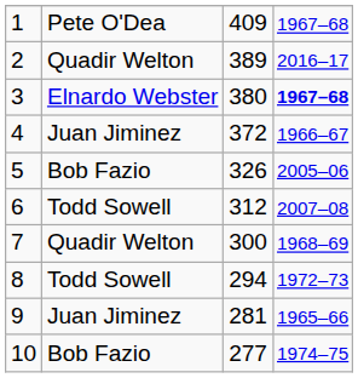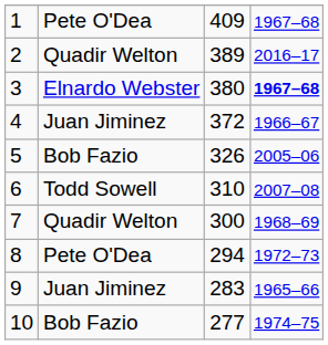6 | column 3: 312 -> 310
8 | column 2: Todd Sowell -> Pete O'Dea
9 | column 3: 281 -> 283
